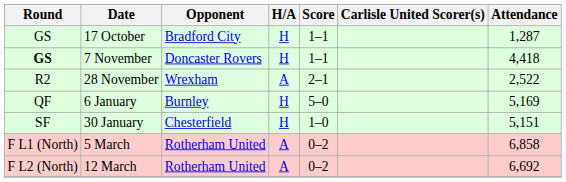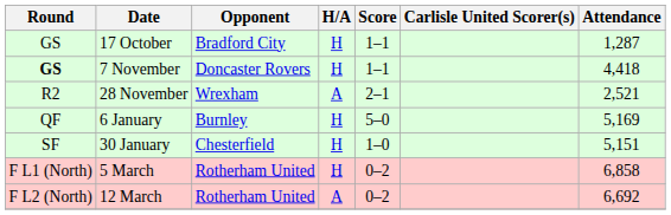28 November | Attendance: 2,522 -> 2,521
5 March | H/A: A -> H
